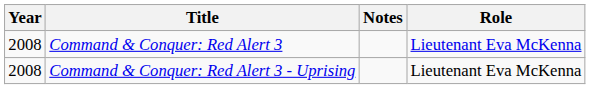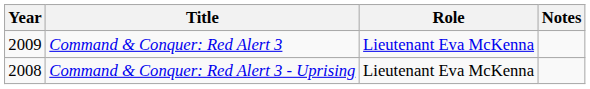columns swapped: Role <-> Notes
Command & Conquer: Red Alert 3 | Year: 2008 -> 2009
